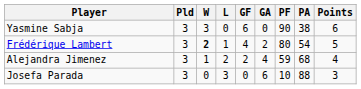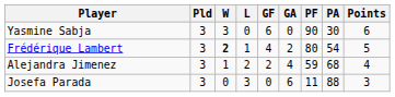Yasmine Sabja | PA: 38 -> 30
Josefa Parada | PF: 10 -> 11
